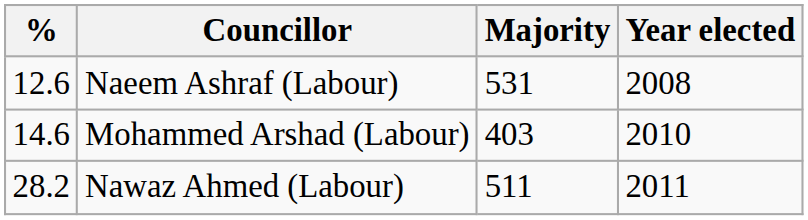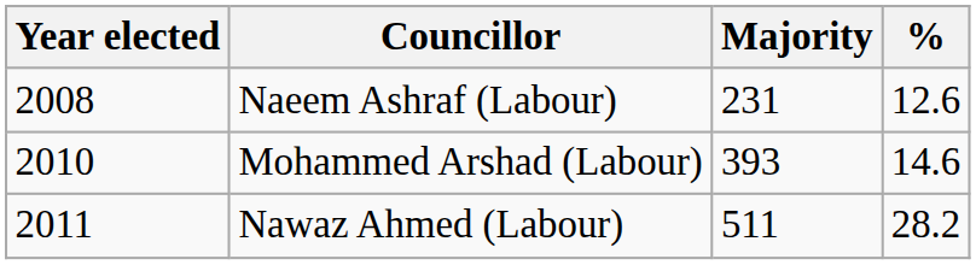columns swapped: Year elected <-> %
Naeem Ashraf (Labour) | Majority: 531 -> 231
Mohammed Arshad (Labour) | Majority: 403 -> 393
